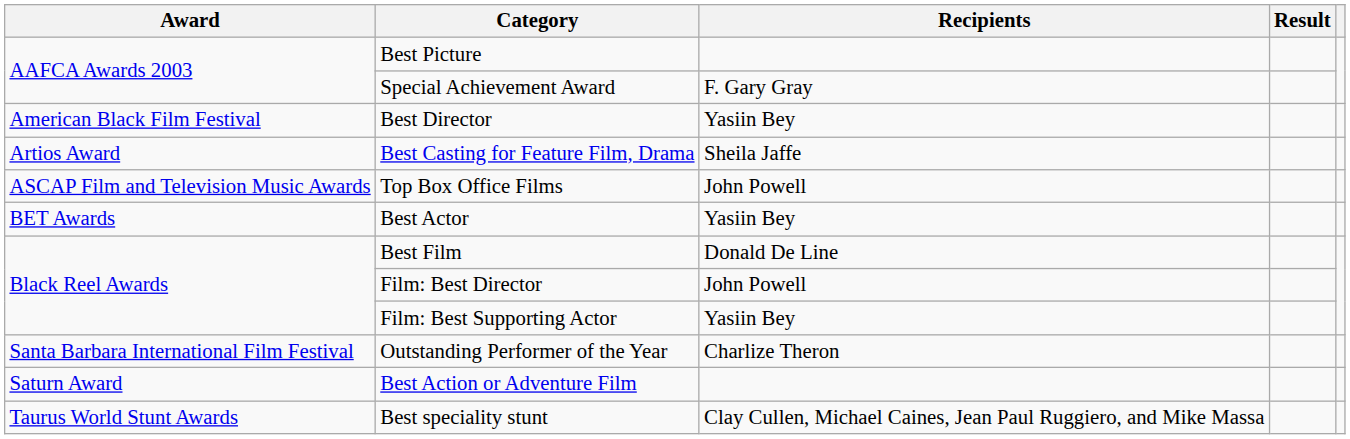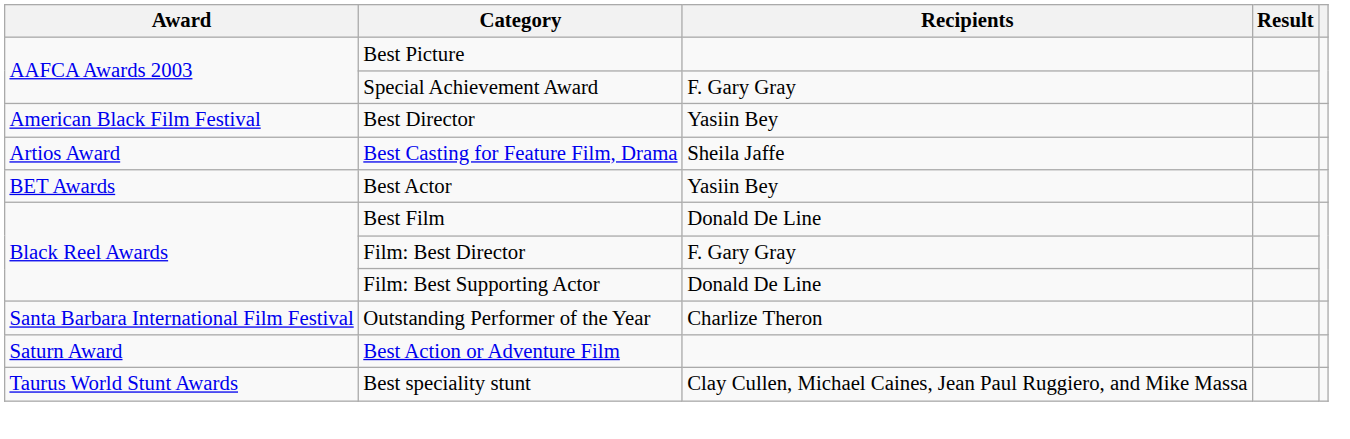- row: ASCAP Film and Television Music Awards | Top Box Office Films | John Powell
Film: Best Director | Recipients: John Powell -> F. Gary Gray
Film: Best Supporting Actor | Recipients: Yasiin Bey -> Donald De Line
